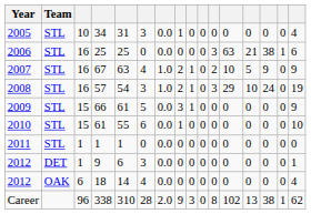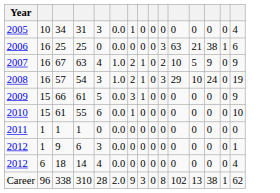- column: Team | STL | STL | STL | STL | STL | STL | STL | DET | OAK
